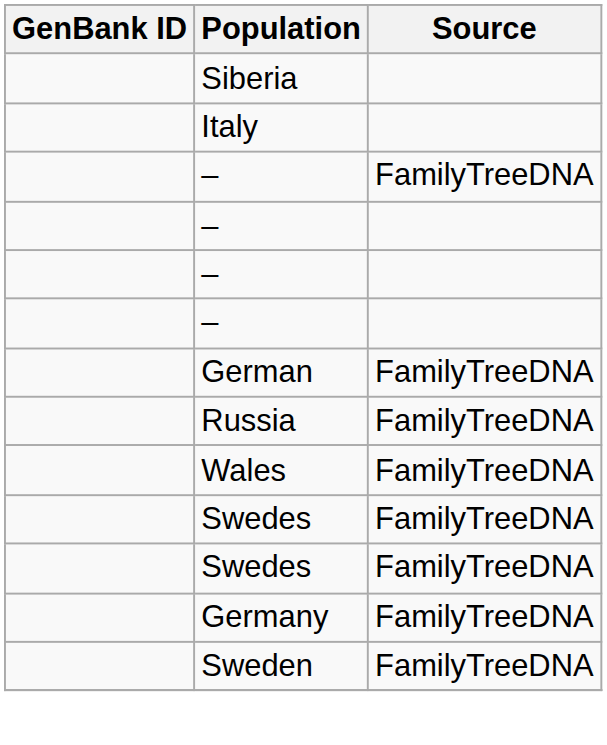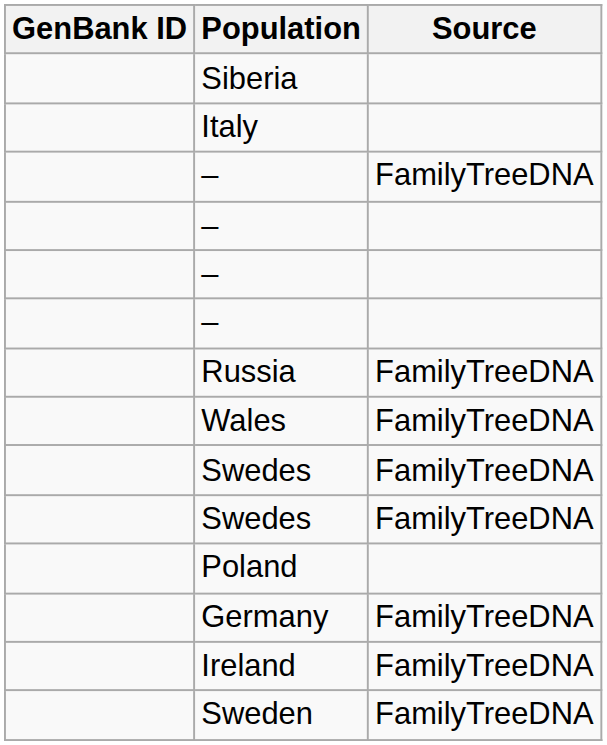- row: German | FamilyTreeDNA
+ row: Poland
+ row: Ireland | FamilyTreeDNA
